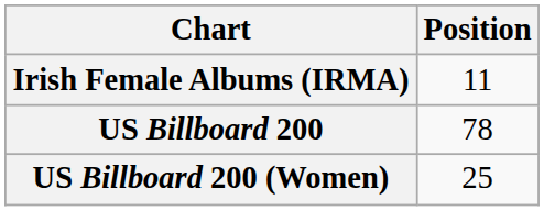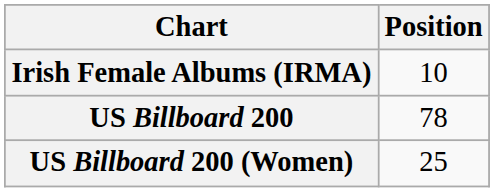Irish Female Albums (IRMA) | Position: 11 -> 10
